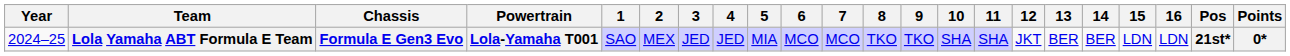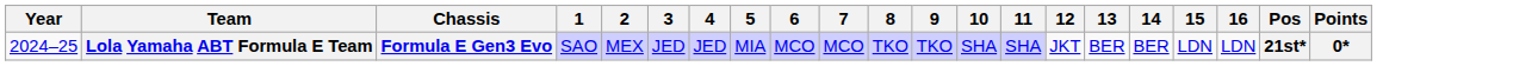- column: Powertrain | Lola-Yamaha T001
